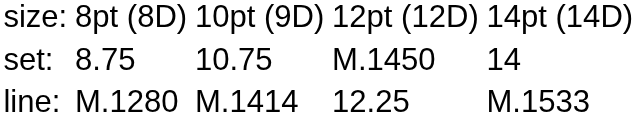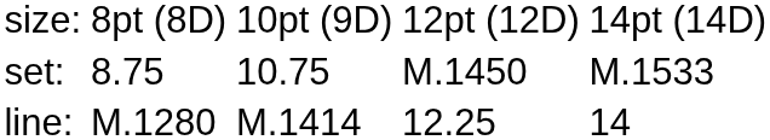set: | column 5: 14 -> M.1533
line: | column 5: M.1533 -> 14
